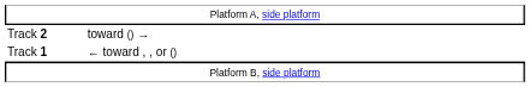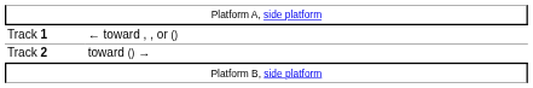rows swapped: Track 1 <-> Track 2
